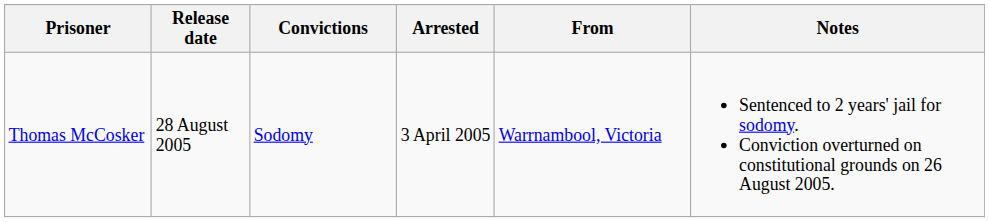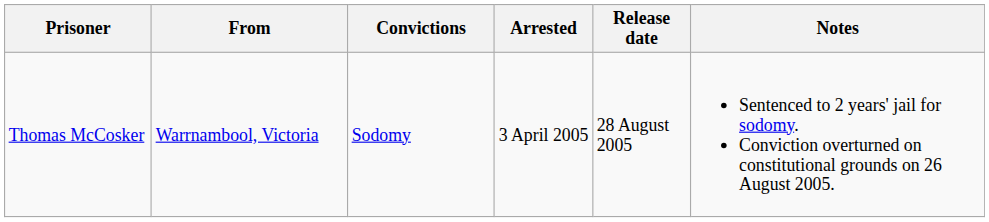columns swapped: From <-> Release date
